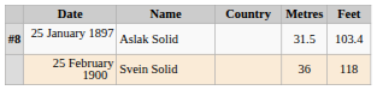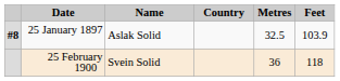25 January 1897 | Metres: 31.5 -> 32.5
25 January 1897 | Feet: 103.4 -> 103.9
